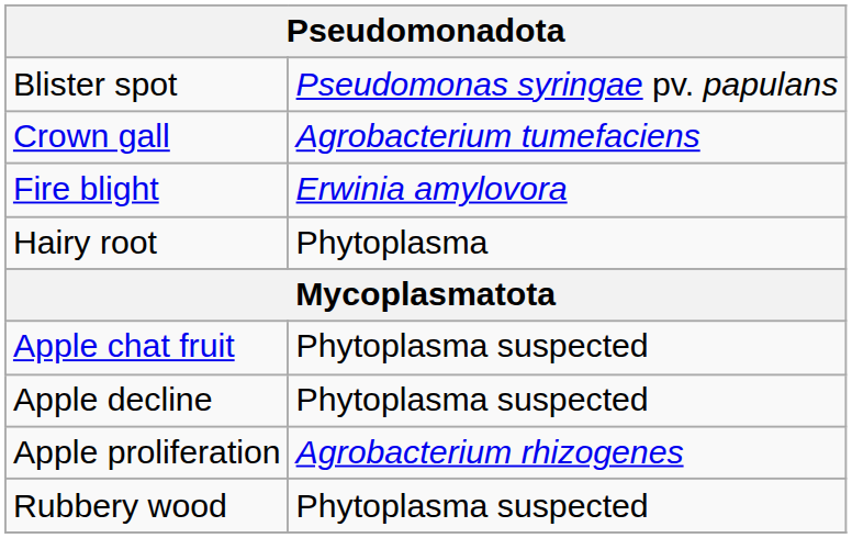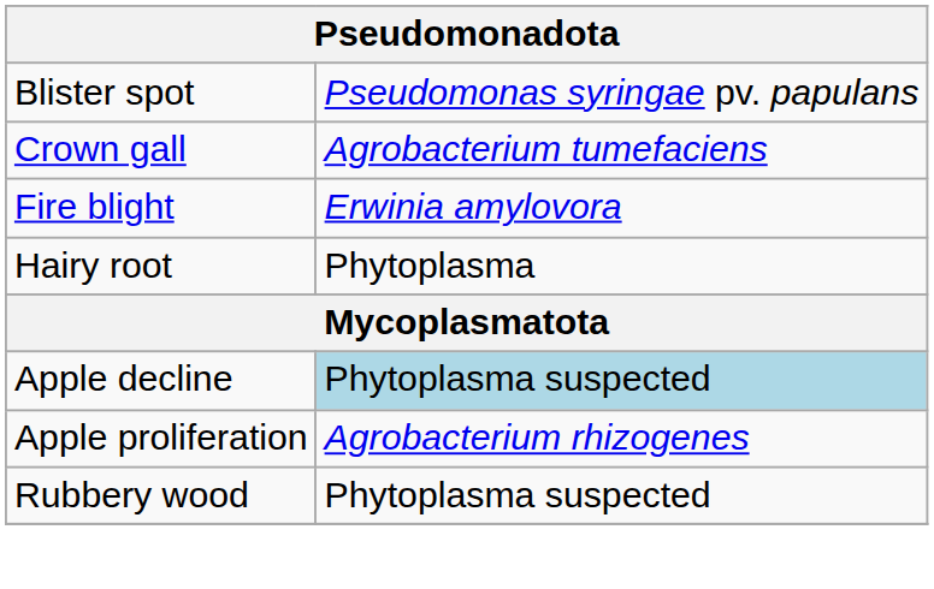- row: Apple chat fruit | Phytoplasma suspected
Apple decline | column 2: no background -> lightblue background
